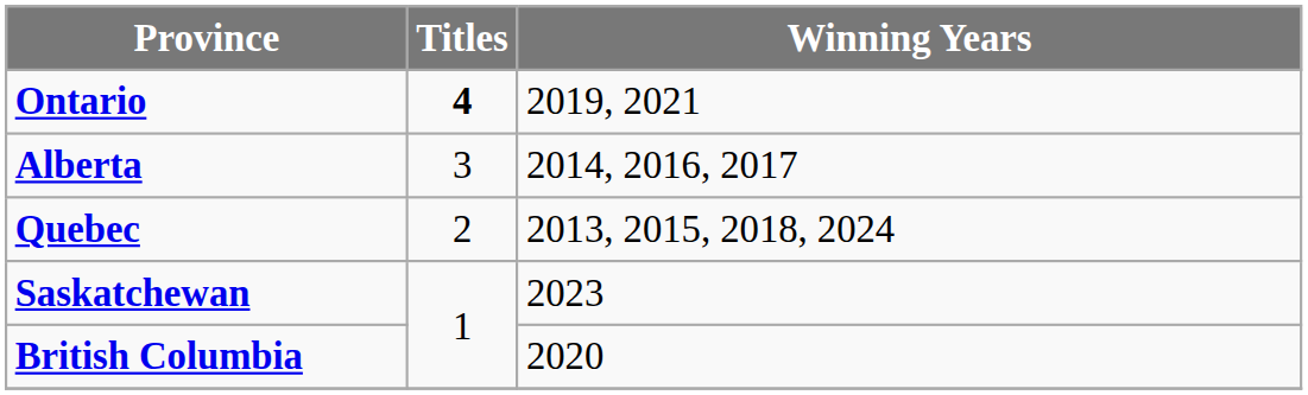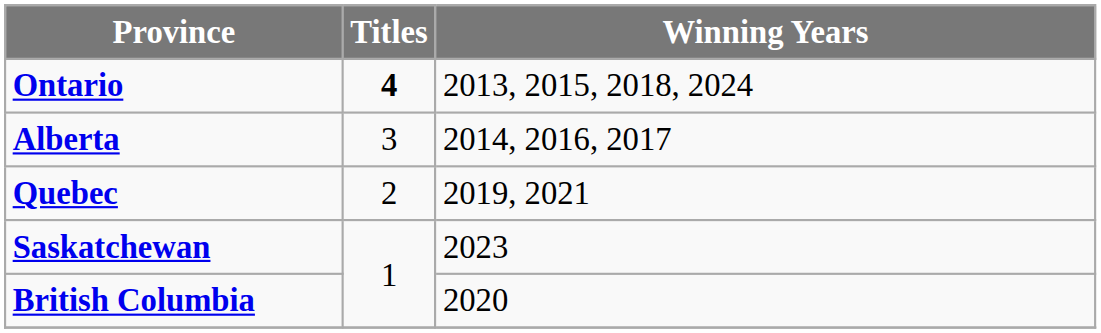Ontario | Winning Years: 2019, 2021 -> 2013, 2015, 2018, 2024
Quebec | Winning Years: 2013, 2015, 2018, 2024 -> 2019, 2021
